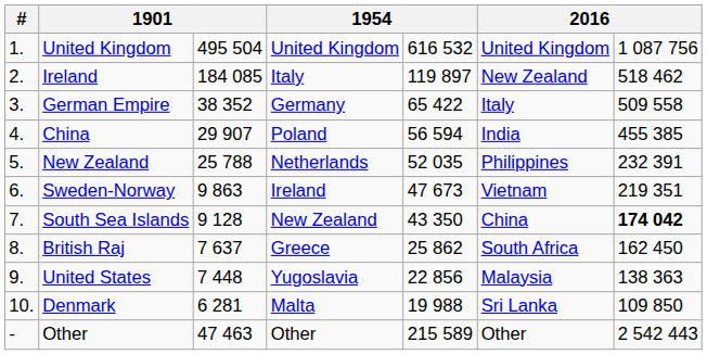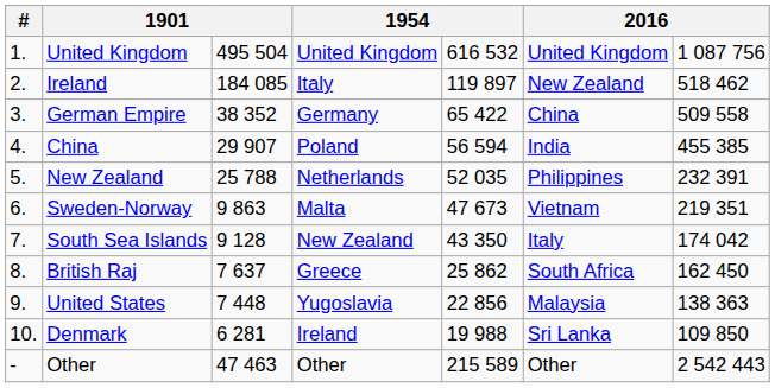German Empire | column 6: Italy -> China
Sweden-Norway | column 4: Ireland -> Malta
South Sea Islands | column 6: China -> Italy
South Sea Islands | column 7: bold -> normal
Denmark | column 4: Malta -> Ireland
